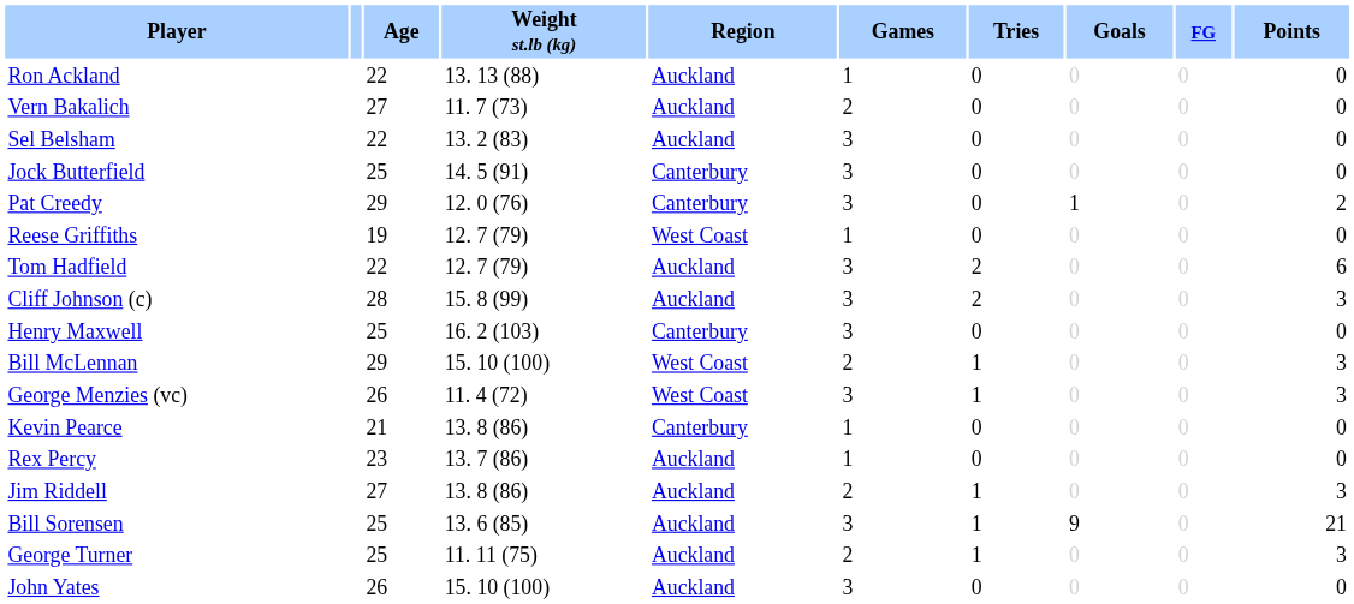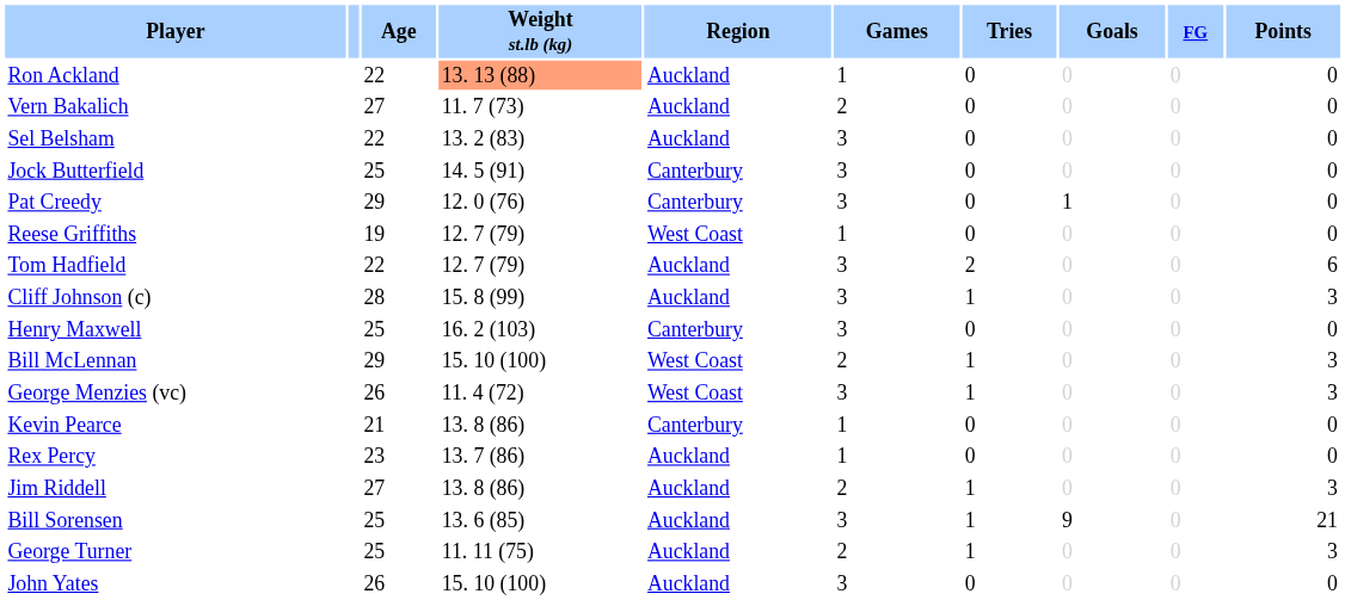Ron Ackland | Weight st.lb (kg): no background -> lightsalmon background
Pat Creedy | Points: 2 -> 0
Cliff Johnson (c) | Tries: 2 -> 1
